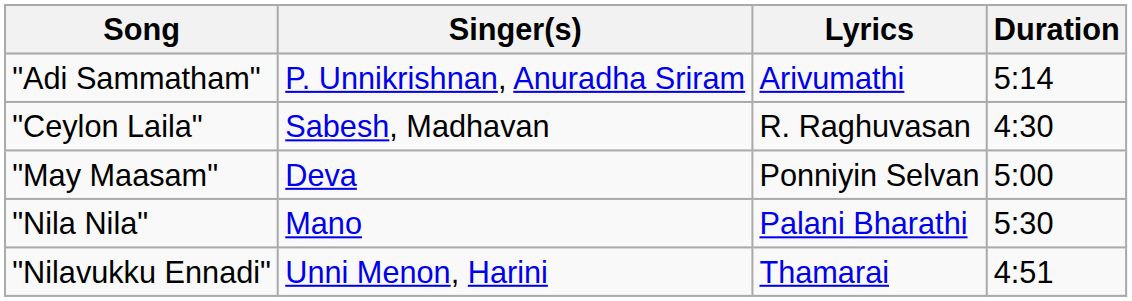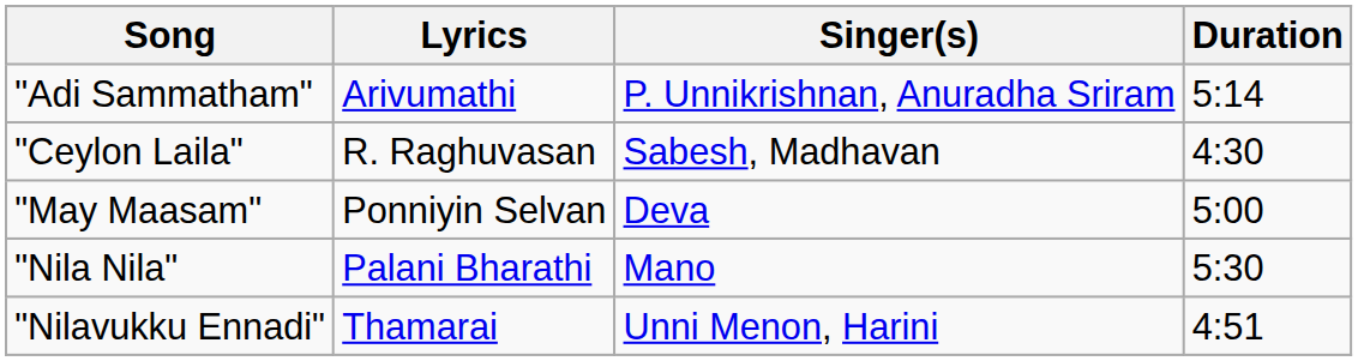columns swapped: Singer(s) <-> Lyrics
